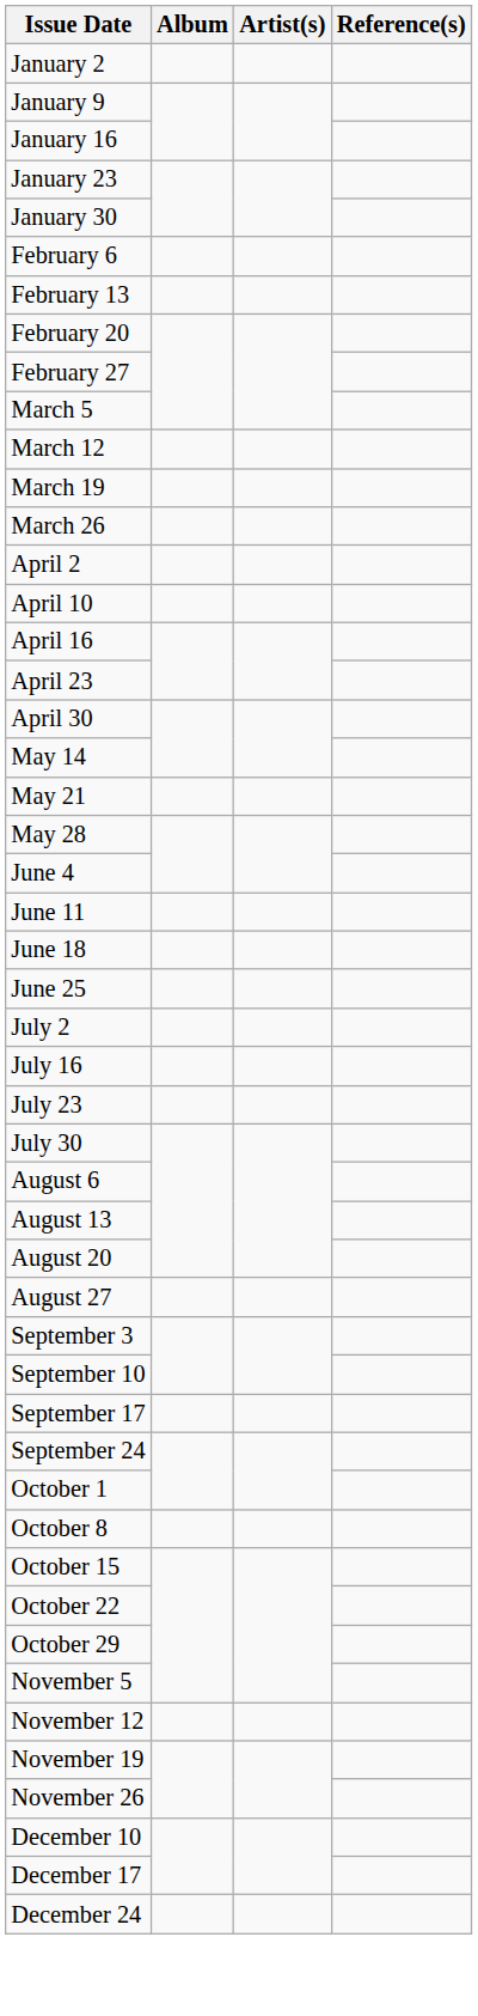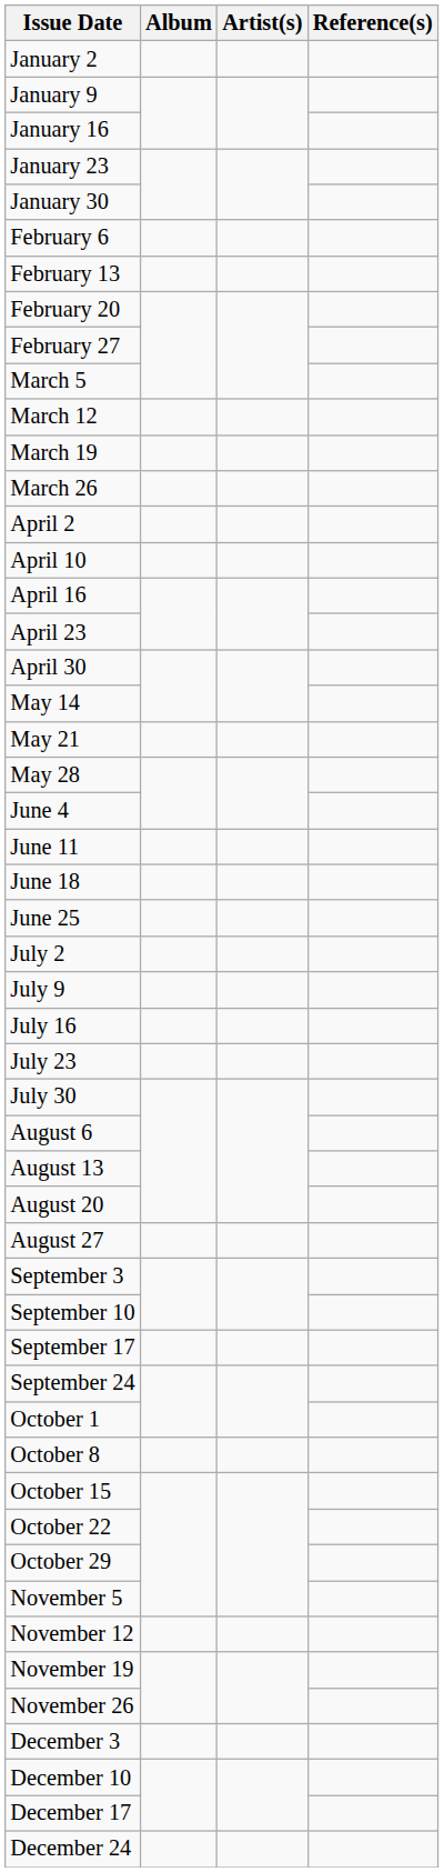+ row: July 9
+ row: December 3
